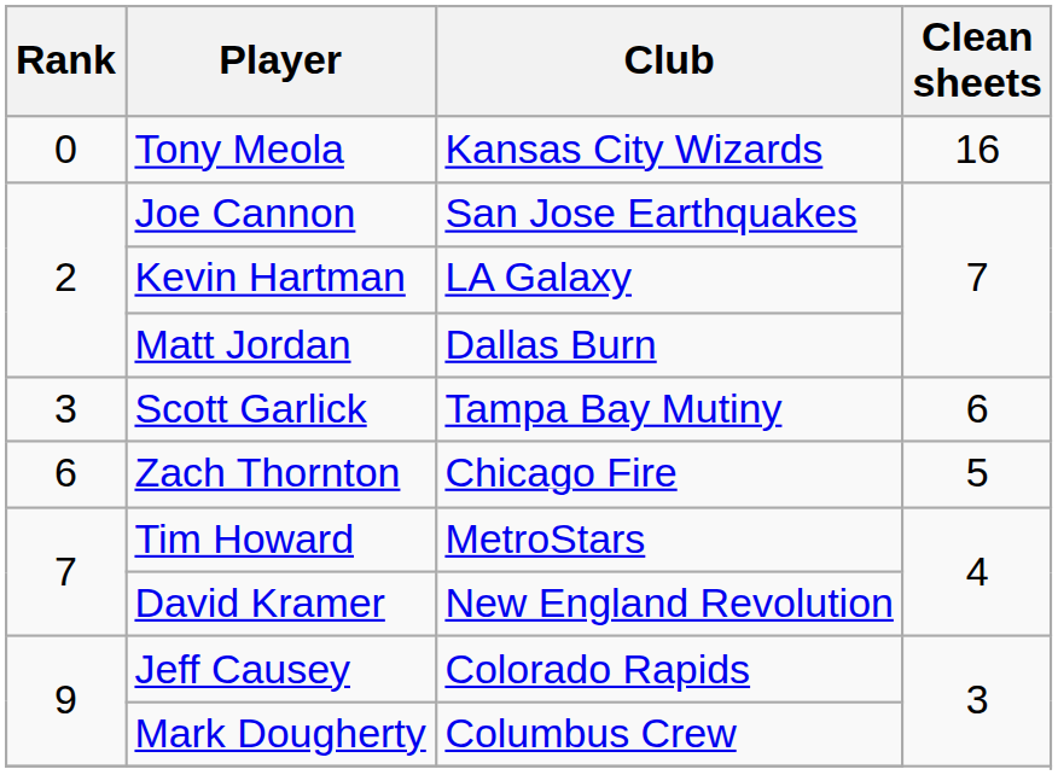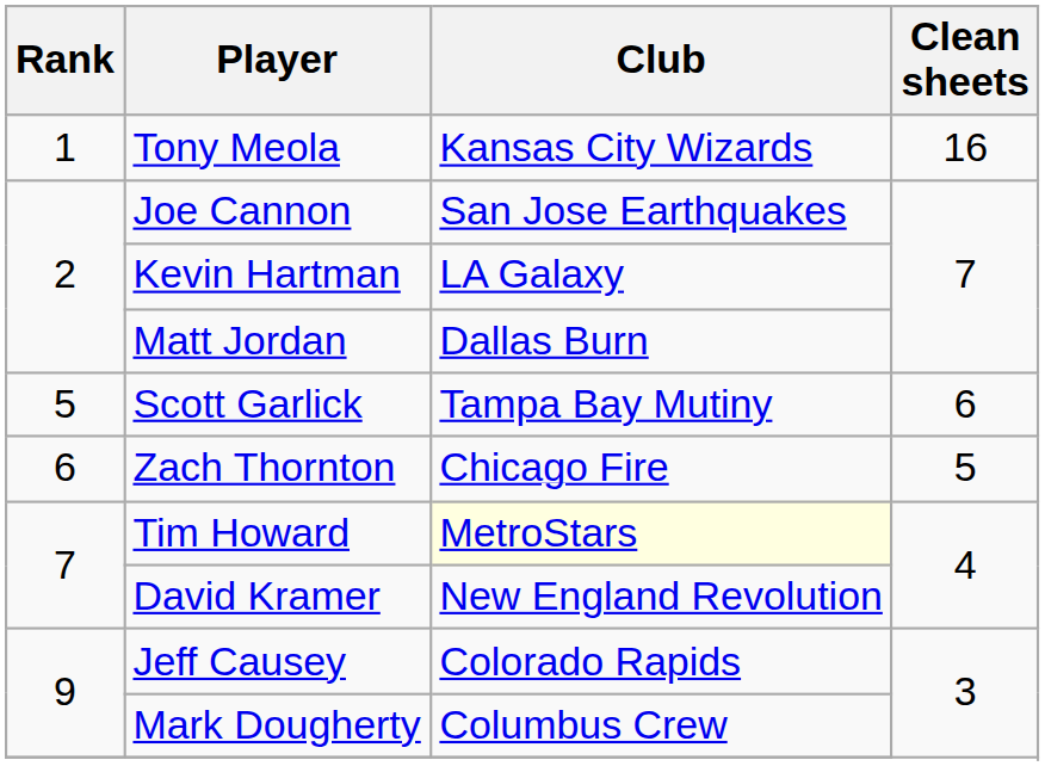Tony Meola | Rank: 0 -> 1
Scott Garlick | Rank: 3 -> 5
Tim Howard | Club: no background -> lightyellow background
